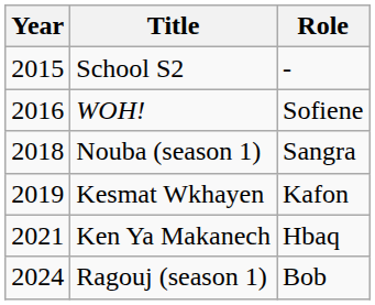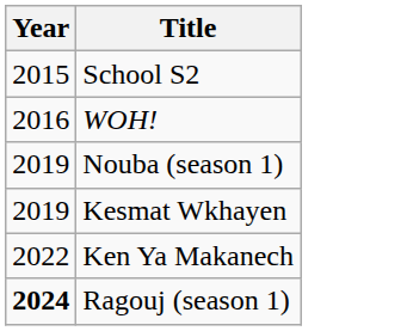- column: Role | - | Sofiene | Sangra | Kafon | Hbaq | Bob
Nouba (season 1) | Year: 2018 -> 2019
Ken Ya Makanech | Year: 2021 -> 2022
Ragouj (season 1) | Year: normal -> bold
